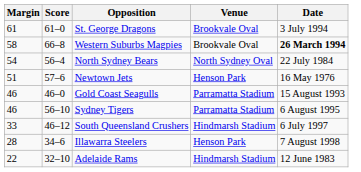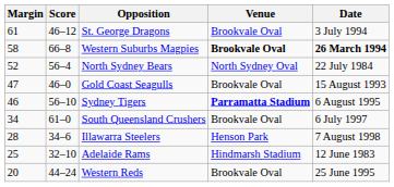St. George Dragons | Score: 61–0 -> 46–12
Western Suburbs Magpies | Venue: normal -> bold
North Sydney Bears | Margin: 54 -> 52
- row: 51 | 57–6 | Newtown Jets | Henson Park | 16 May 1976
Gold Coast Seagulls | Margin: 46 -> 47
Gold Coast Seagulls | Venue: Parramatta Stadium -> Brookvale Oval
Sydney Tigers | Venue: normal -> bold
South Queensland Crushers | Margin: 33 -> 34
South Queensland Crushers | Score: 46–12 -> 61–0
South Queensland Crushers | Venue: Hindmarsh Stadium -> Brookvale Oval
Adelaide Rams | Margin: 22 -> 25
+ row: 20 | 44–24 | Western Reds | Brookvale Oval | 25 June 1995
